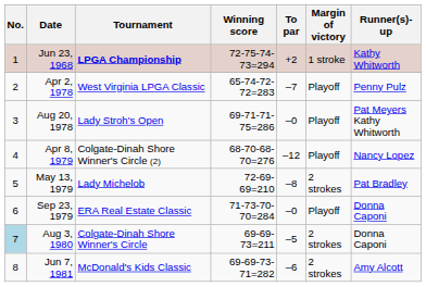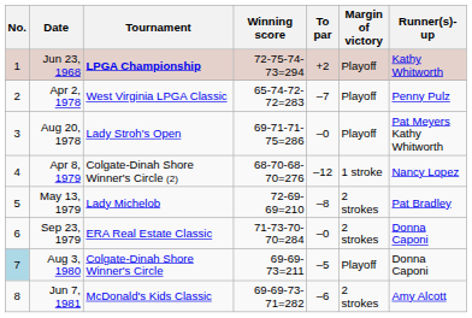Jun 23, 1968 | Margin of victory: 1 stroke -> Playoff
Apr 8, 1979 | Margin of victory: Playoff -> 1 stroke
Sep 23, 1979 | Margin of victory: Playoff -> 2 strokes
Aug 3, 1980 | Margin of victory: 2 strokes -> Playoff
